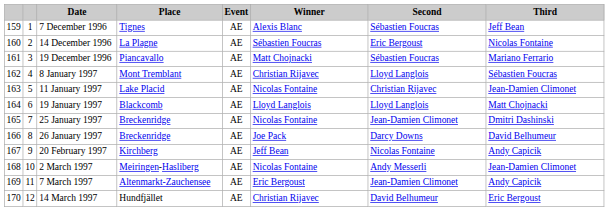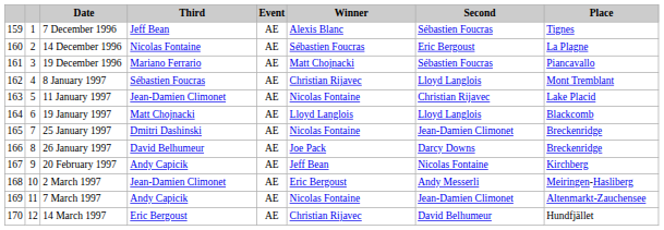columns swapped: Place <-> Third
2 March 1997 | Winner: Nicolas Fontaine -> Eric Bergoust
7 March 1997 | Winner: Eric Bergoust -> Nicolas Fontaine
